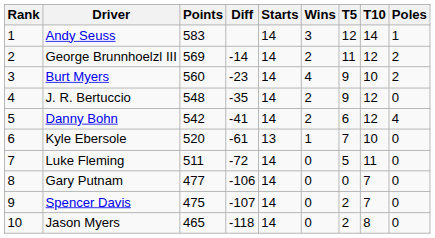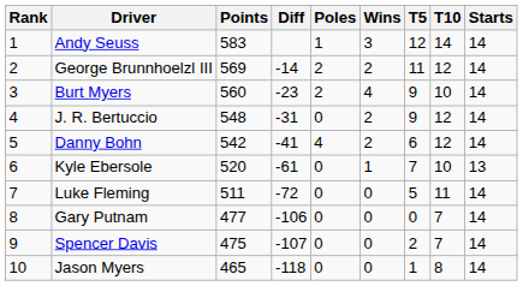columns swapped: Starts <-> Poles
J. R. Bertuccio | Diff: -35 -> -31
Jason Myers | T5: 2 -> 1
